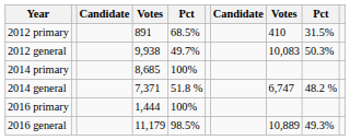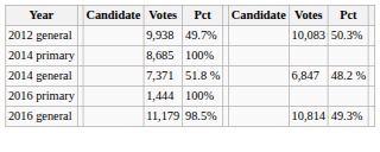- row: 2012 primary | 891 | 68.5% | 410 | 31.5%
2014 general | column 8: 6,747 -> 6,847
2016 general | column 8: 10,889 -> 10,814
